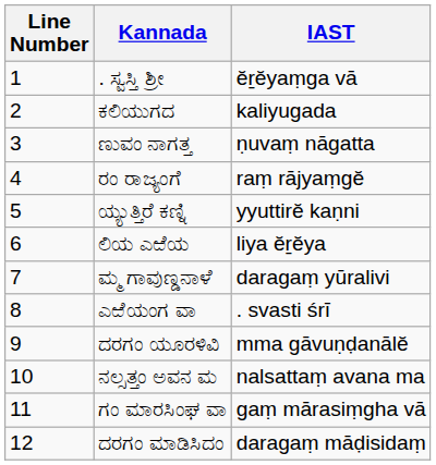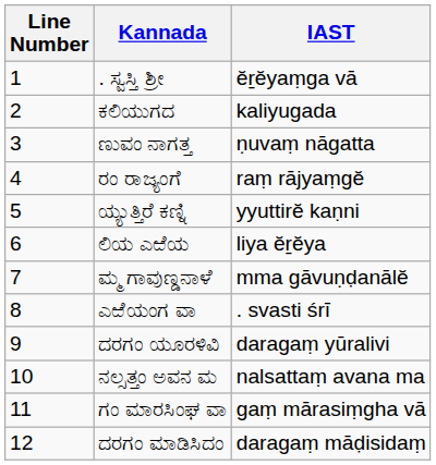ಮ್ಮ ಗಾವುಣ್ಡನಾಳೆ | IAST: daragaṃ yūralivi -> mma gāvuṇḍanālĕ
ದರಗಂ ಯೂರಳಿವಿ | IAST: mma gāvuṇḍanālĕ -> daragaṃ yūralivi
